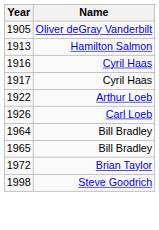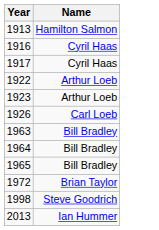- row: 1905 | Oliver deGray Vanderbilt
+ row: 1923 | Arthur Loeb
+ row: 1963 | Bill Bradley
+ row: 2013 | Ian Hummer
